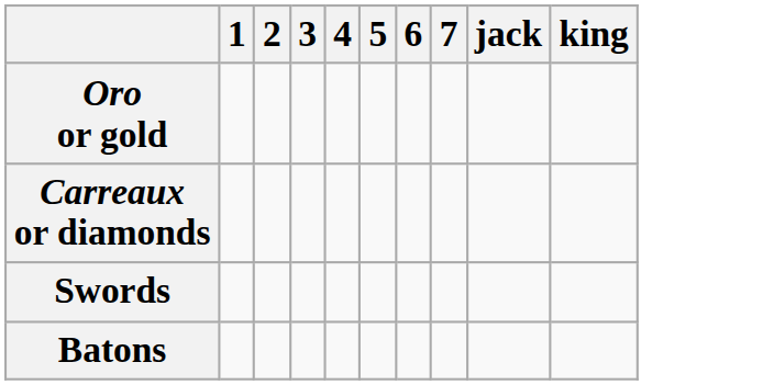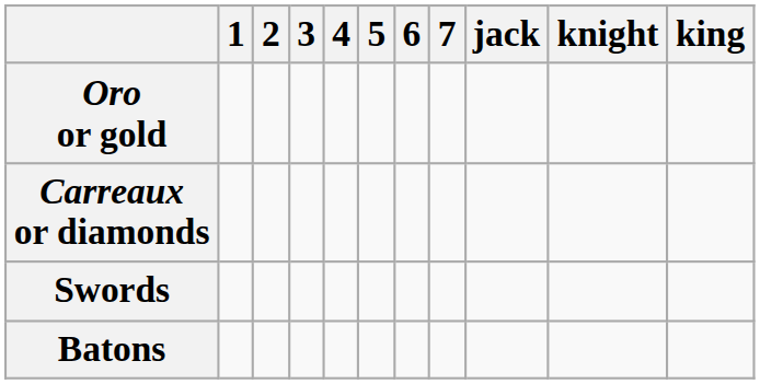+ column: knight
